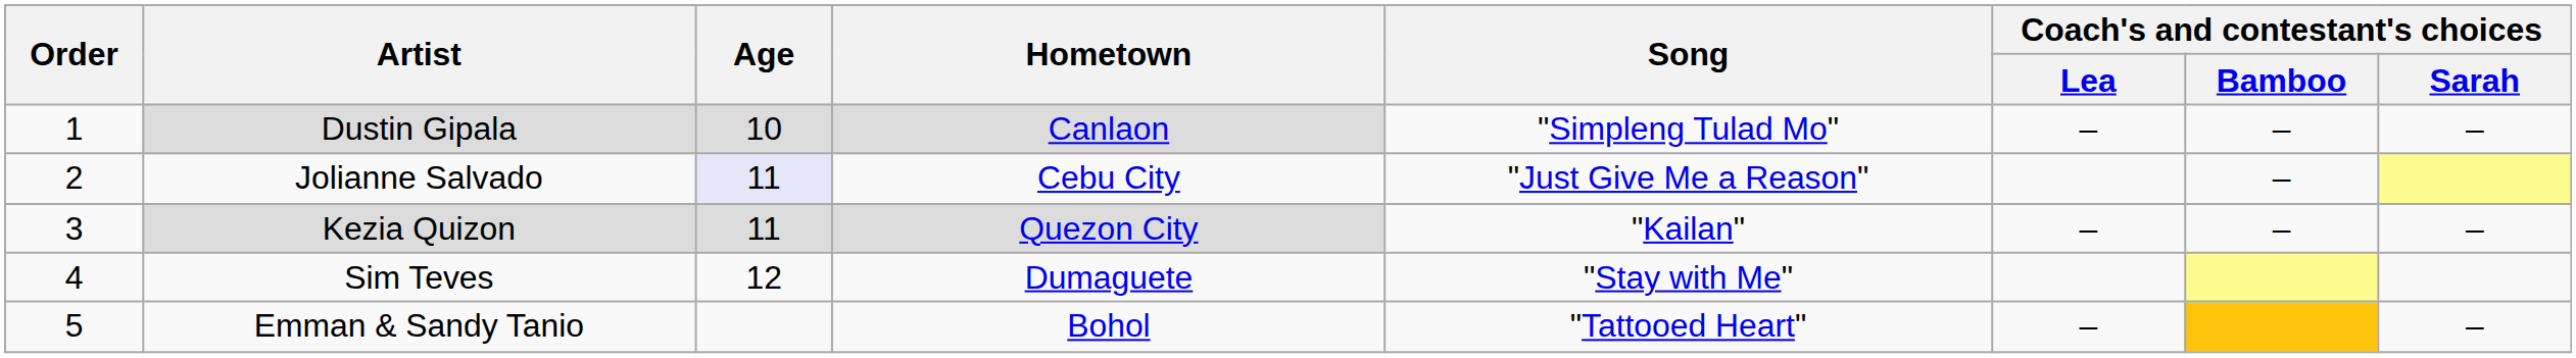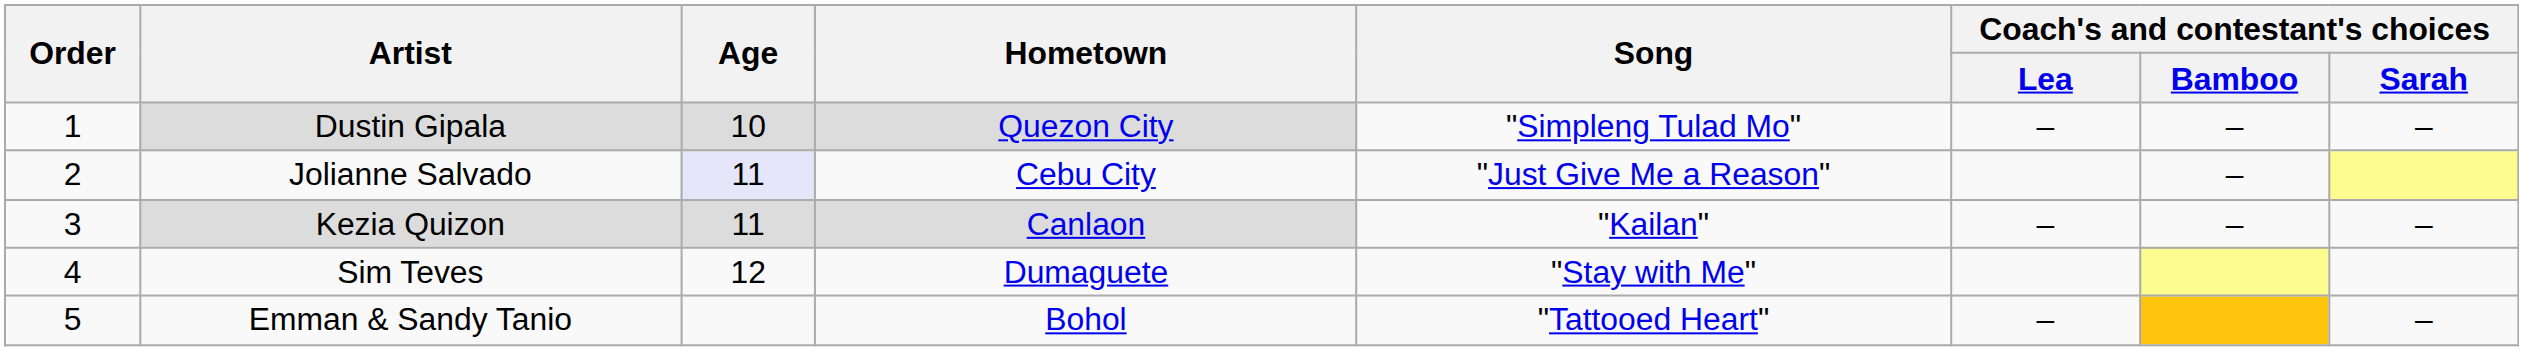Dustin Gipala | Hometown: Canlaon -> Quezon City
Kezia Quizon | Hometown: Quezon City -> Canlaon
